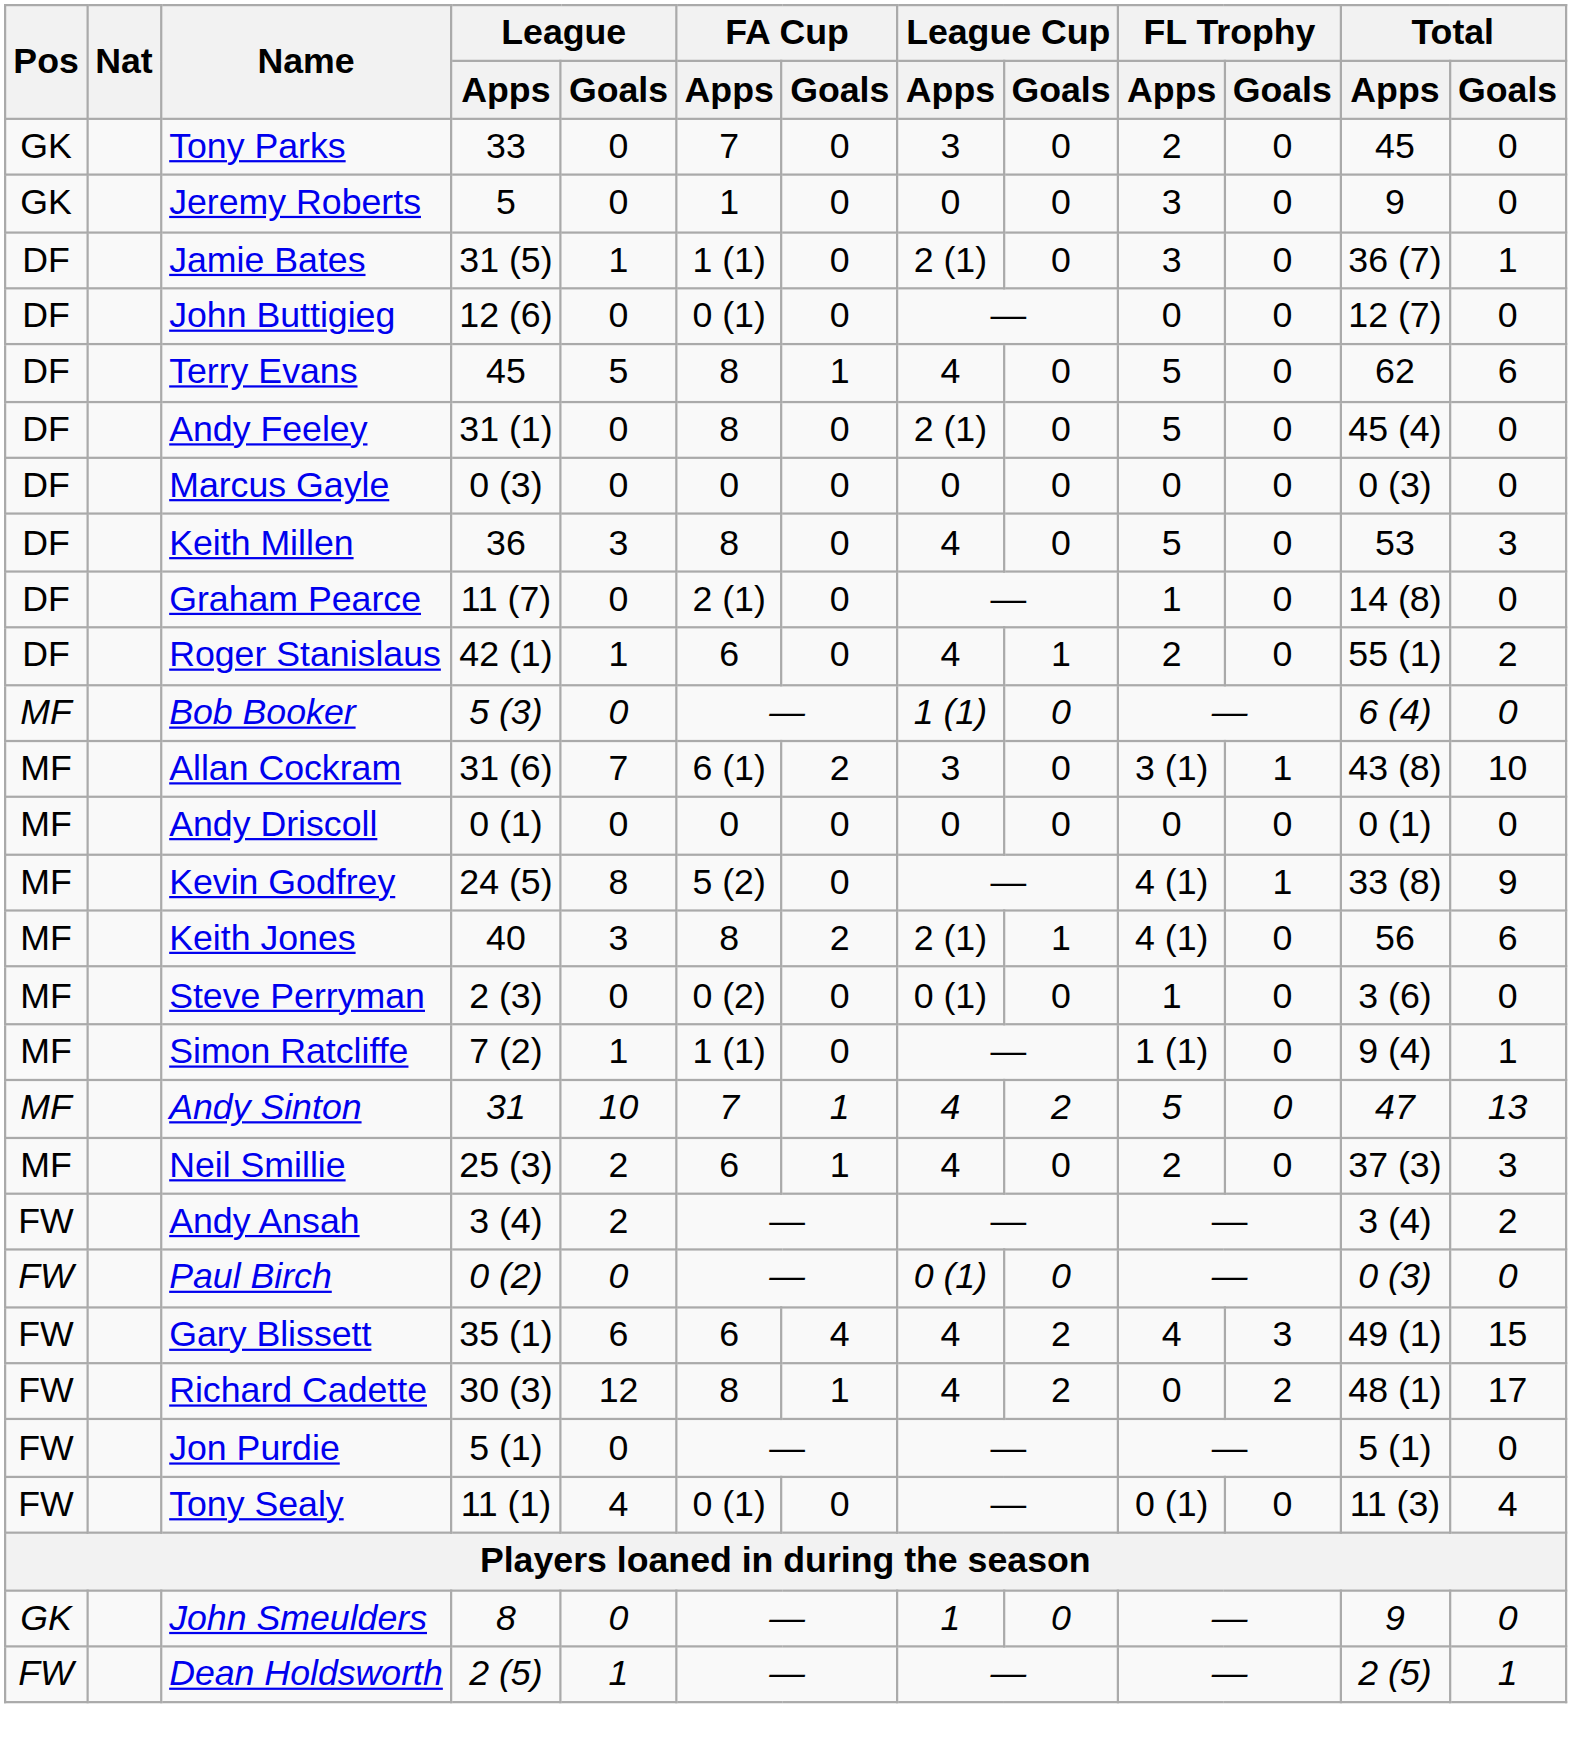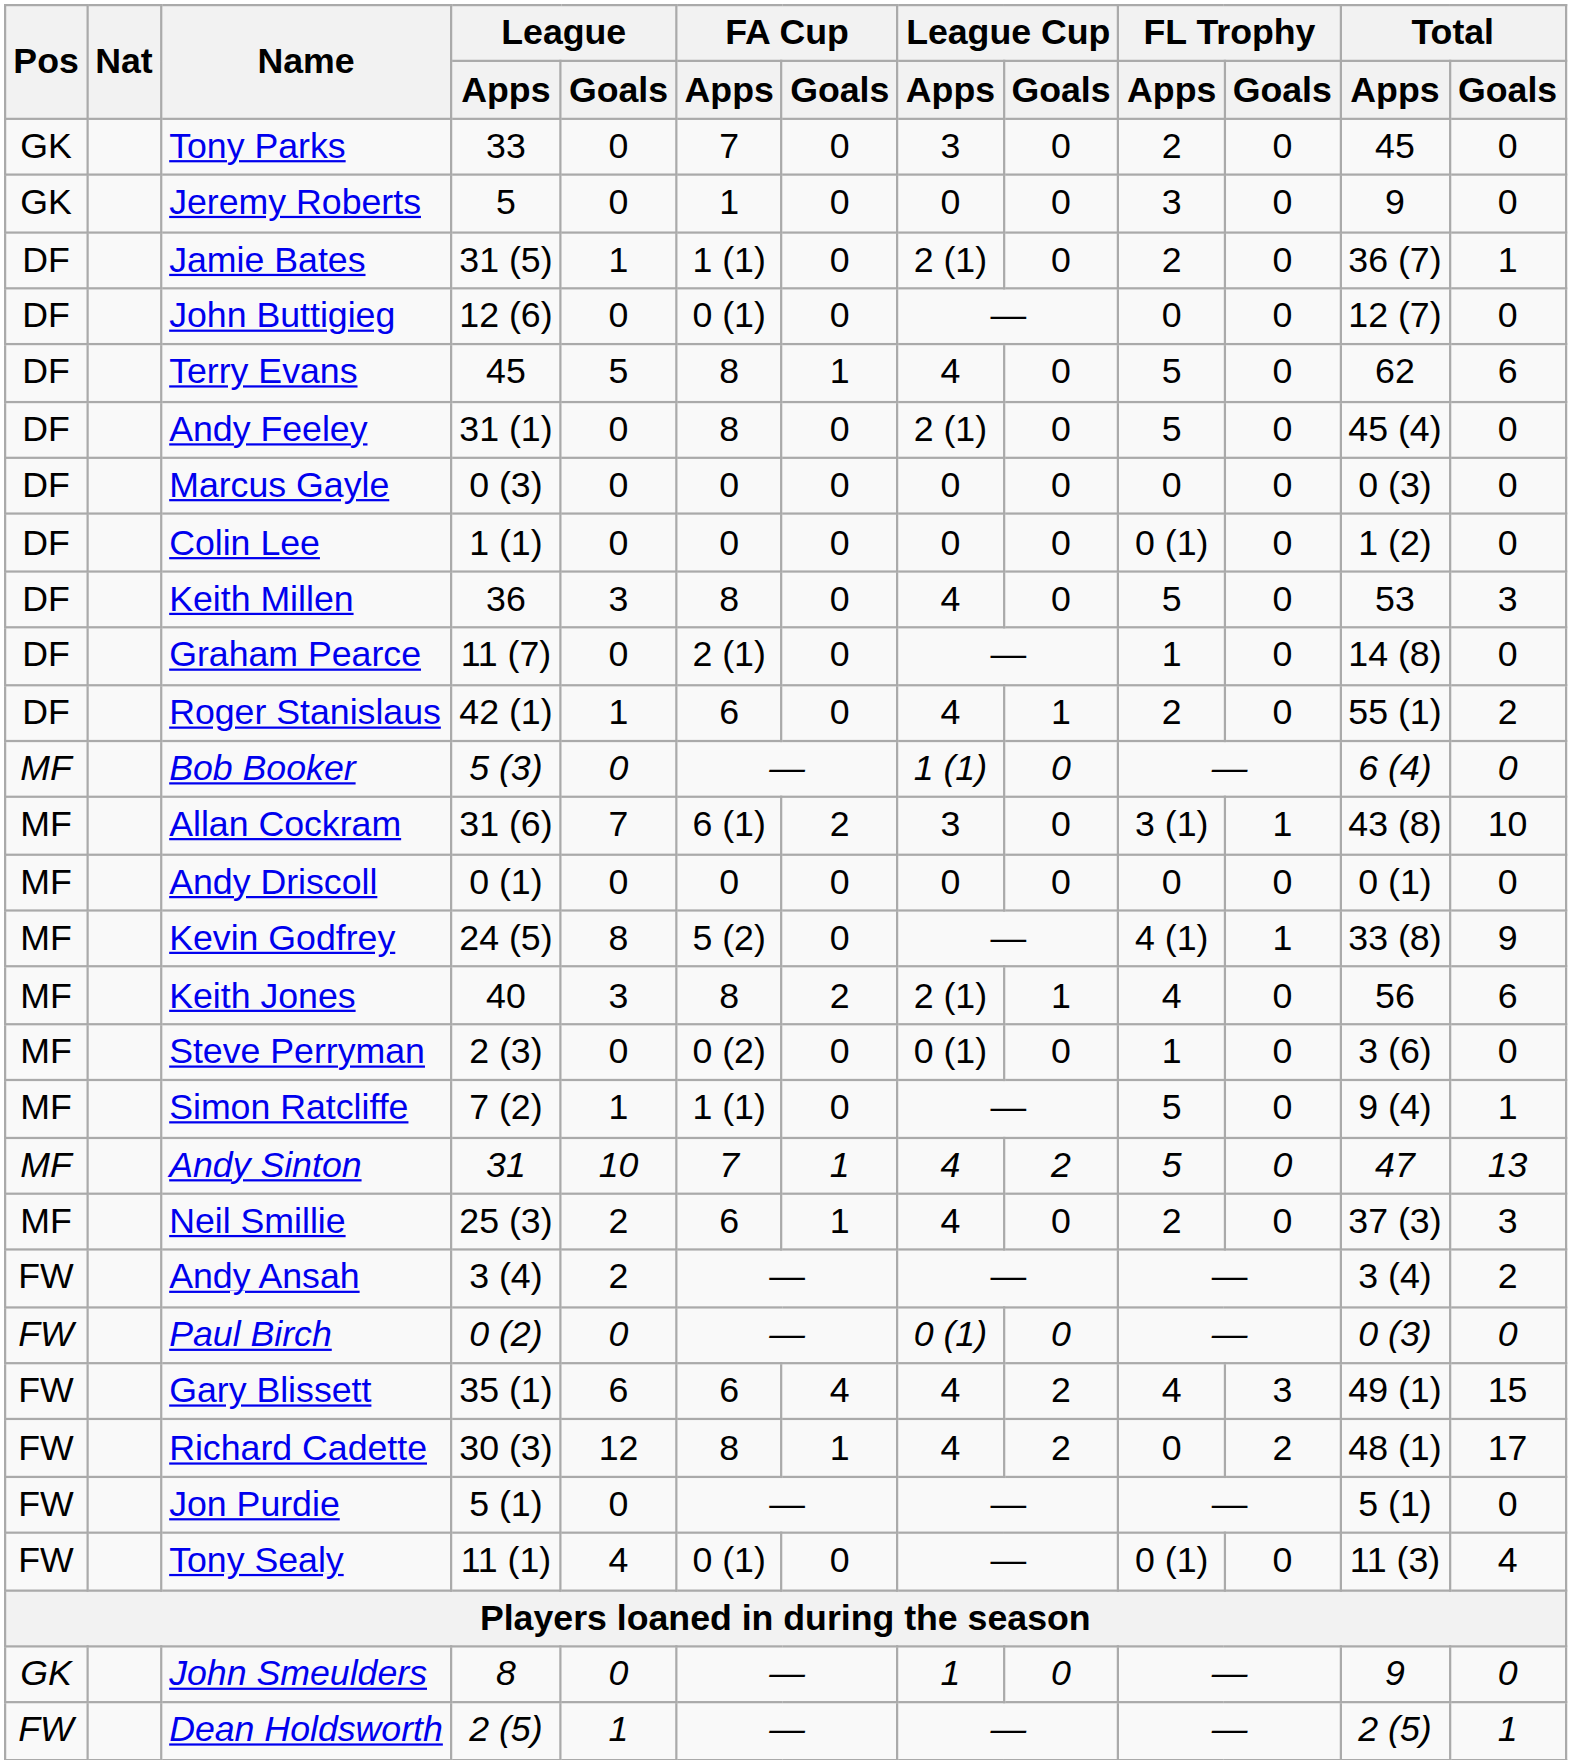Jamie Bates | FL Trophy / Apps: 3 -> 2
+ row: DF | Colin Lee | 1 (1) | 0 | 0 | 0 | 0 | 0 | 0 (1) | 0 | 1 (2) | 0
Keith Jones | FL Trophy / Apps: 4 (1) -> 4
Simon Ratcliffe | FL Trophy / Apps: 1 (1) -> 5
